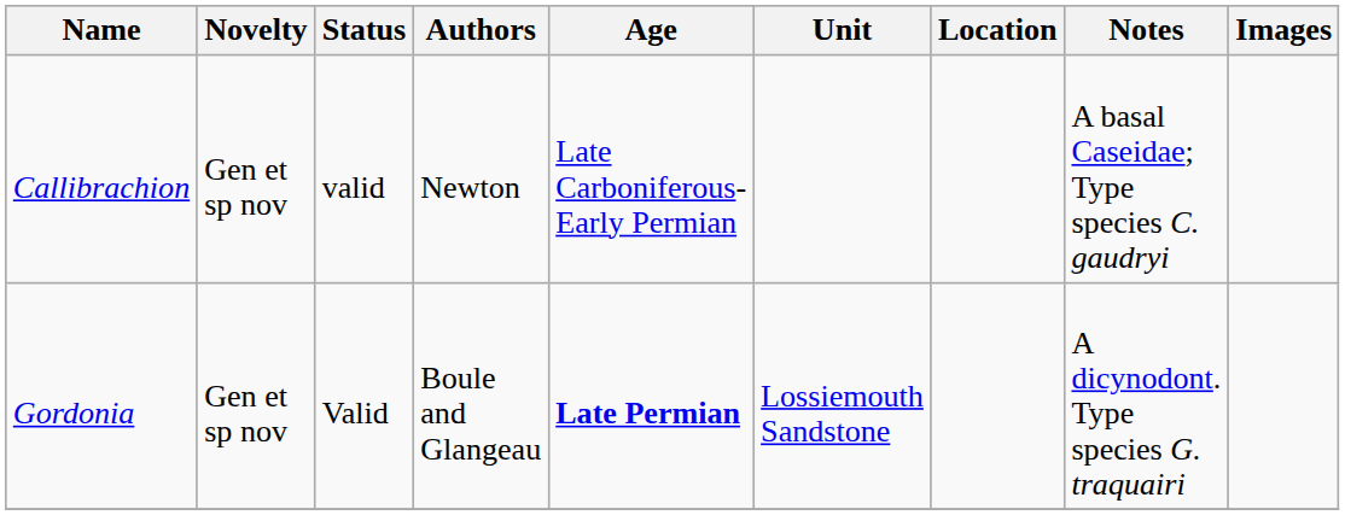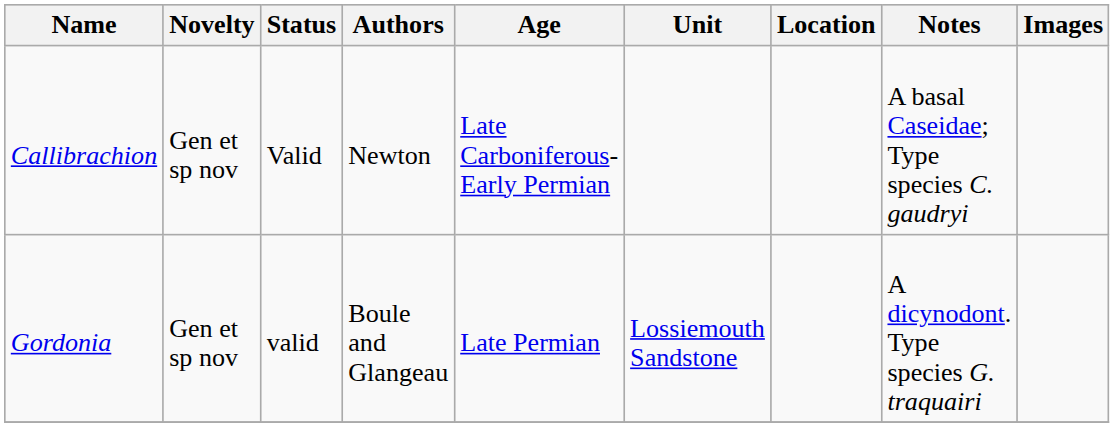Callibrachion | Status: valid -> Valid
Gordonia | Status: Valid -> valid
Gordonia | Age: bold -> normal
